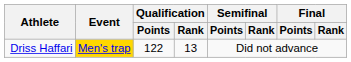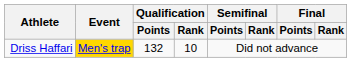Driss Haffari | Qualification / Points: 122 -> 132
Driss Haffari | Qualification / Rank: 13 -> 10
